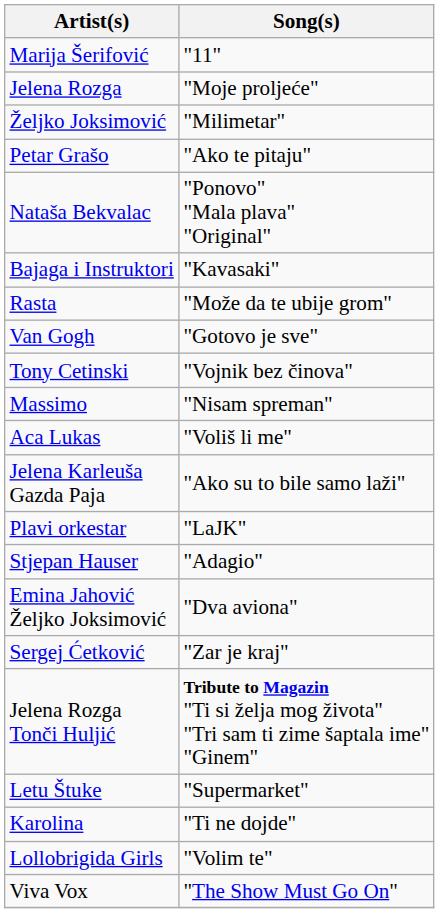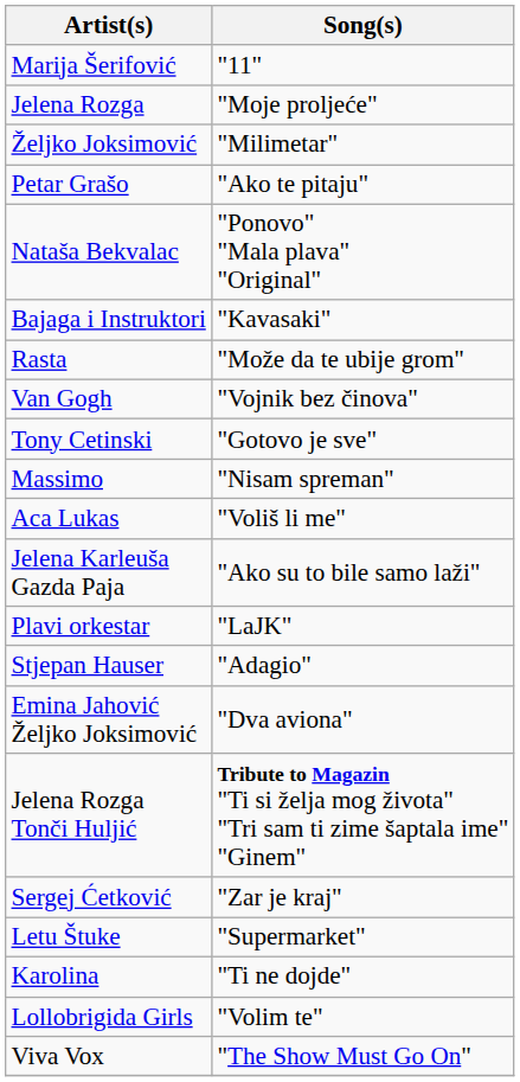Van Gogh | Song(s): "Gotovo je sve" -> "Vojnik bez činova"
Tony Cetinski | Song(s): "Vojnik bez činova" -> "Gotovo je sve"
rows swapped: Sergej Ćetković <-> Jelena Rozga Tonči Huljić
